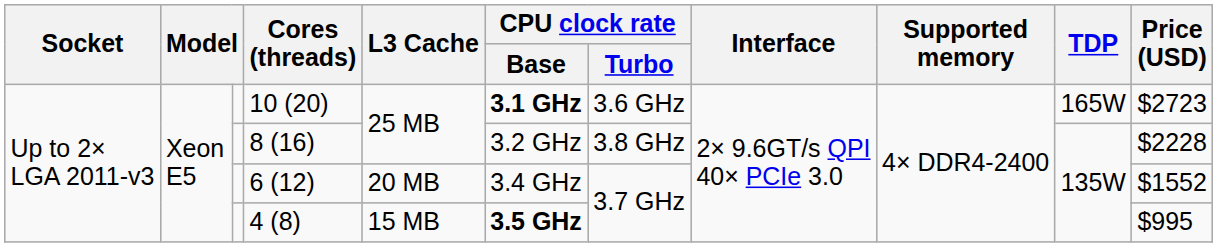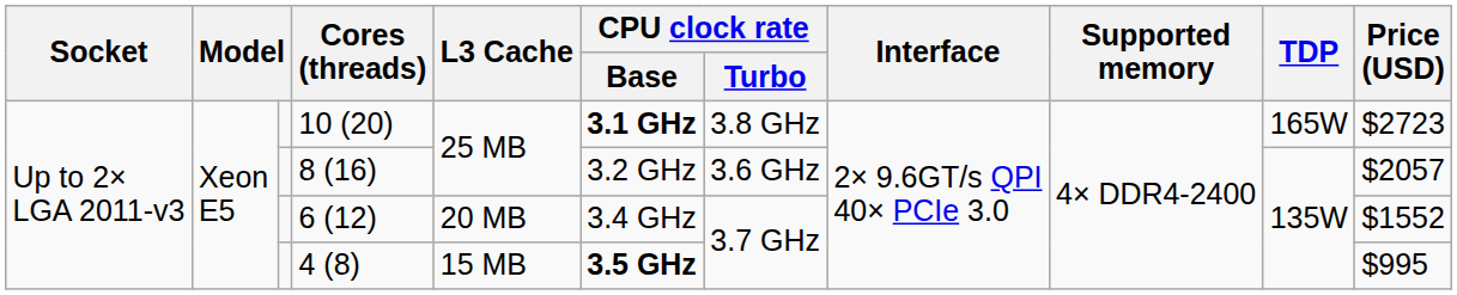10 (20) | CPU clock rate / Turbo: 3.6 GHz -> 3.8 GHz
8 (16) | CPU clock rate / Turbo: 3.8 GHz -> 3.6 GHz
8 (16) | Price (USD): $2228 -> $2057
